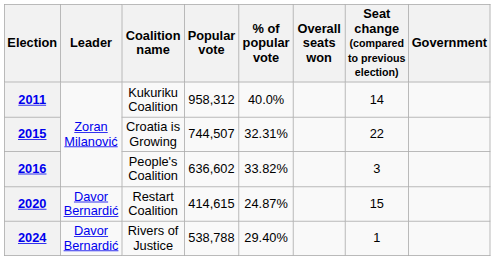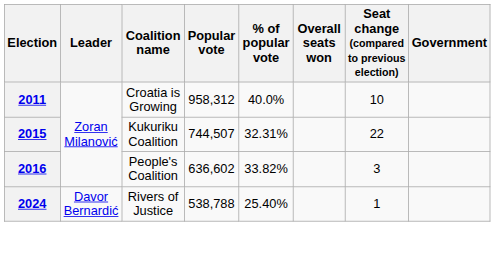2011 | Coalition name: Kukuriku Coalition -> Croatia is Growing
2011 | Seat change (compared to previous election): 14 -> 10
2015 | Coalition name: Croatia is Growing -> Kukuriku Coalition
- row: 2020 | Davor Bernardić | Restart Coalition | 414,615 | 24.87% | 15
2024 | % of popular vote: 29.40% -> 25.40%
